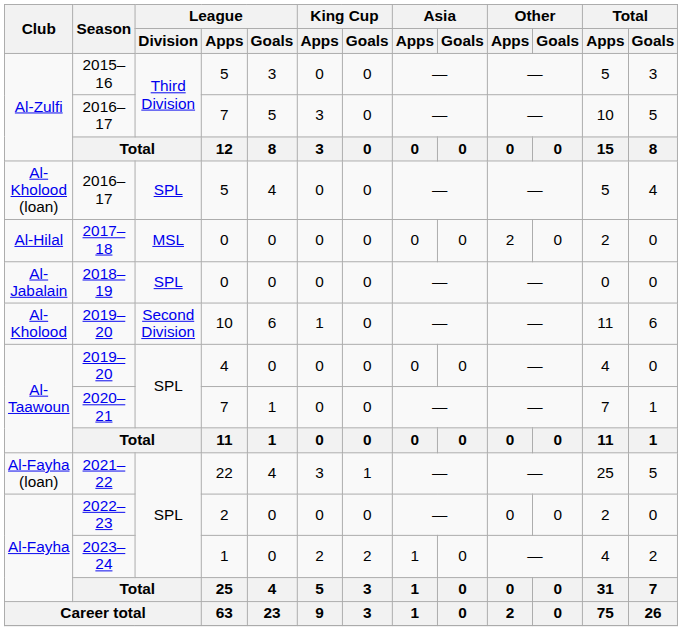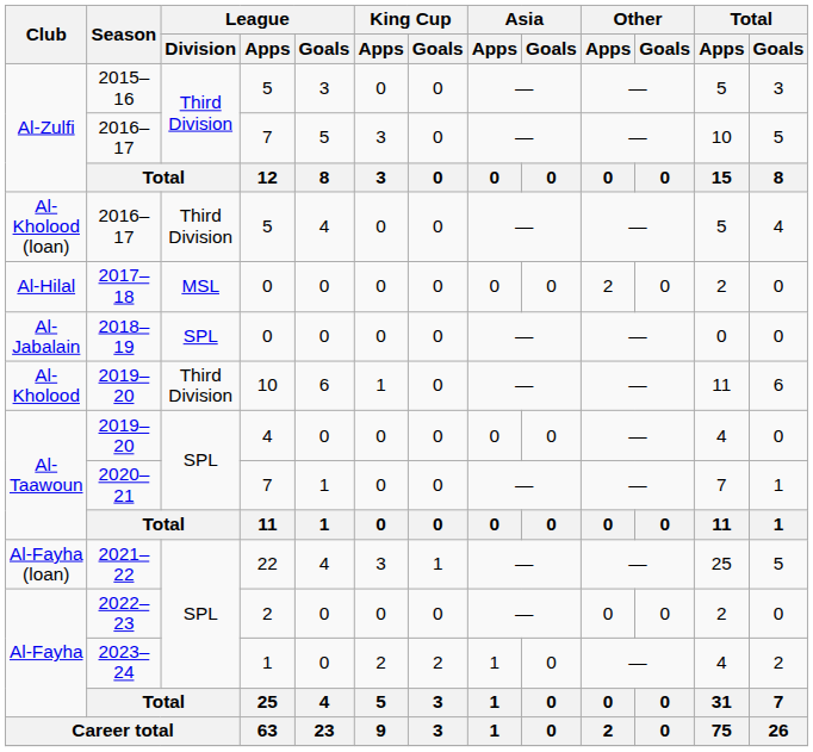Al-Kholood (loan) / 2016–17 | League / Division: SPL -> Third Division
Al-Kholood / 2019–20 | League / Division: Second Division -> Third Division
